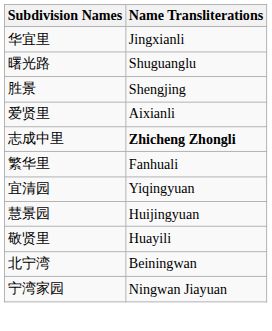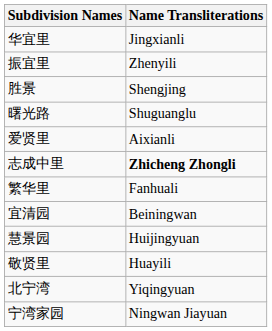+ row: 振宜里 | Zhenyili
rows swapped: 胜景 <-> 曙光路
宜清园 | Name Transliterations: Yiqingyuan -> Beiningwan
北宁湾 | Name Transliterations: Beiningwan -> Yiqingyuan
